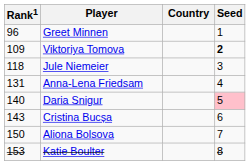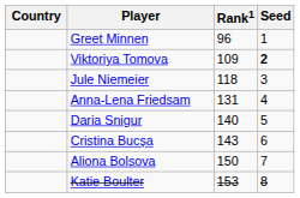columns swapped: Country <-> Rank1
Daria Snigur | Seed: pink background -> no background
